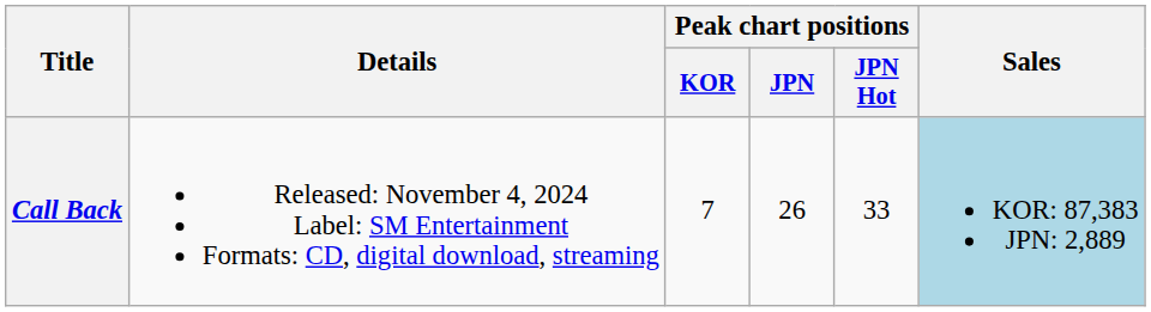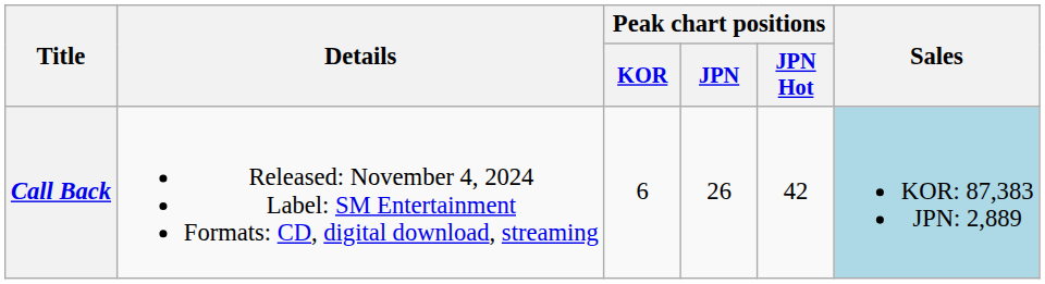Call Back | Peak chart positions / KOR: 7 -> 6
Call Back | Peak chart positions / JPN Hot: 33 -> 42
